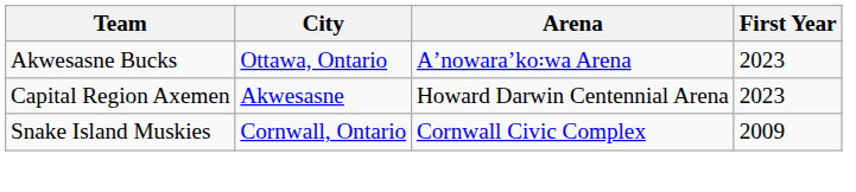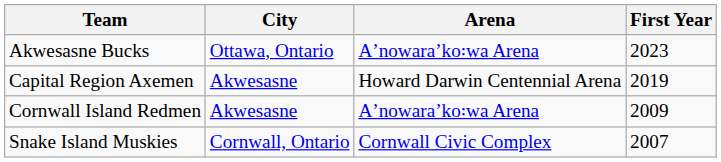Capital Region Axemen | First Year: 2023 -> 2019
+ row: Cornwall Island Redmen | Akwesasne | Aʼnowaraʼko꞉wa Arena | 2009
Snake Island Muskies | First Year: 2009 -> 2007
